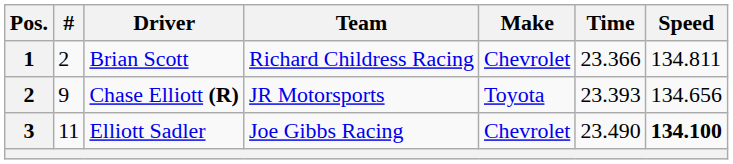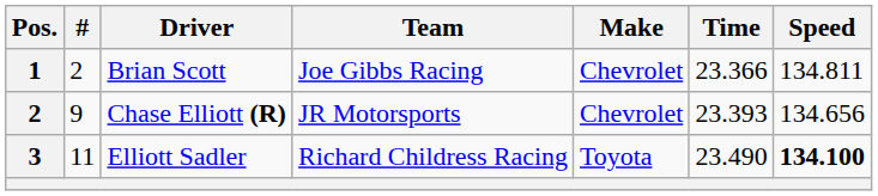Brian Scott | Team: Richard Childress Racing -> Joe Gibbs Racing
Chase Elliott (R) | Make: Toyota -> Chevrolet
Elliott Sadler | Team: Joe Gibbs Racing -> Richard Childress Racing
Elliott Sadler | Make: Chevrolet -> Toyota
